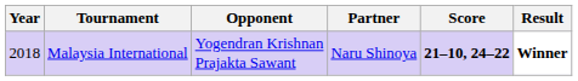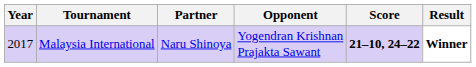columns swapped: Partner <-> Opponent
Malaysia International | Year: 2018 -> 2017
